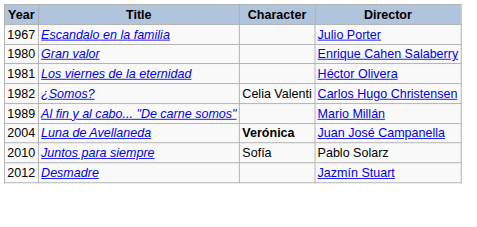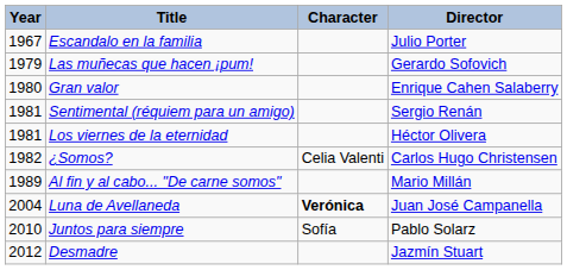+ row: 1979 | Las muñecas que hacen ¡pum! | Gerardo Sofovich
+ row: 1981 | Sentimental (réquiem para un amigo) | Sergio Renán
